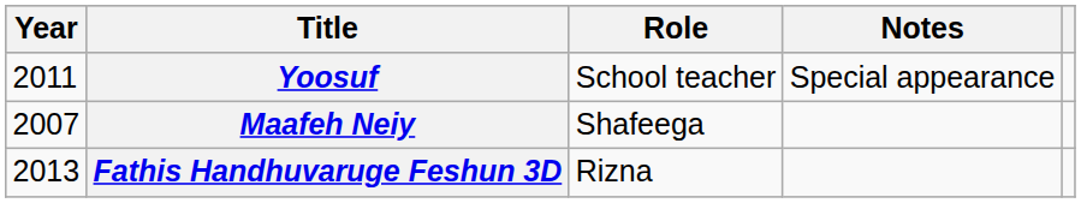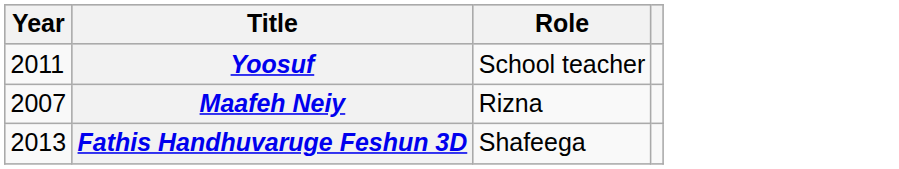- column: Notes | Special appearance
Maafeh Neiy | Role: Shafeega -> Rizna
Fathis Handhuvaruge Feshun 3D | Role: Rizna -> Shafeega
